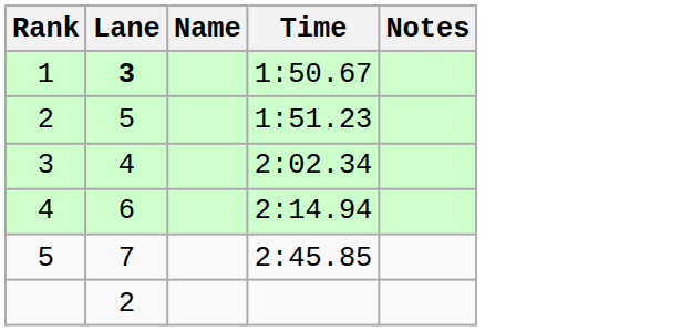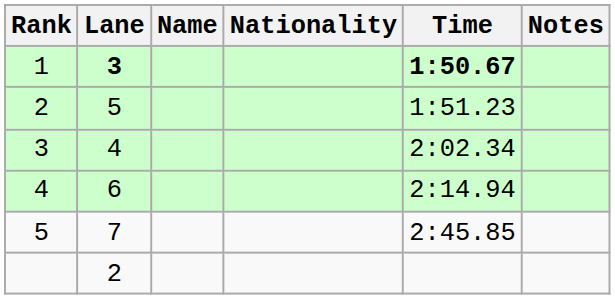+ column: Nationality
1 | Time: normal -> bold
